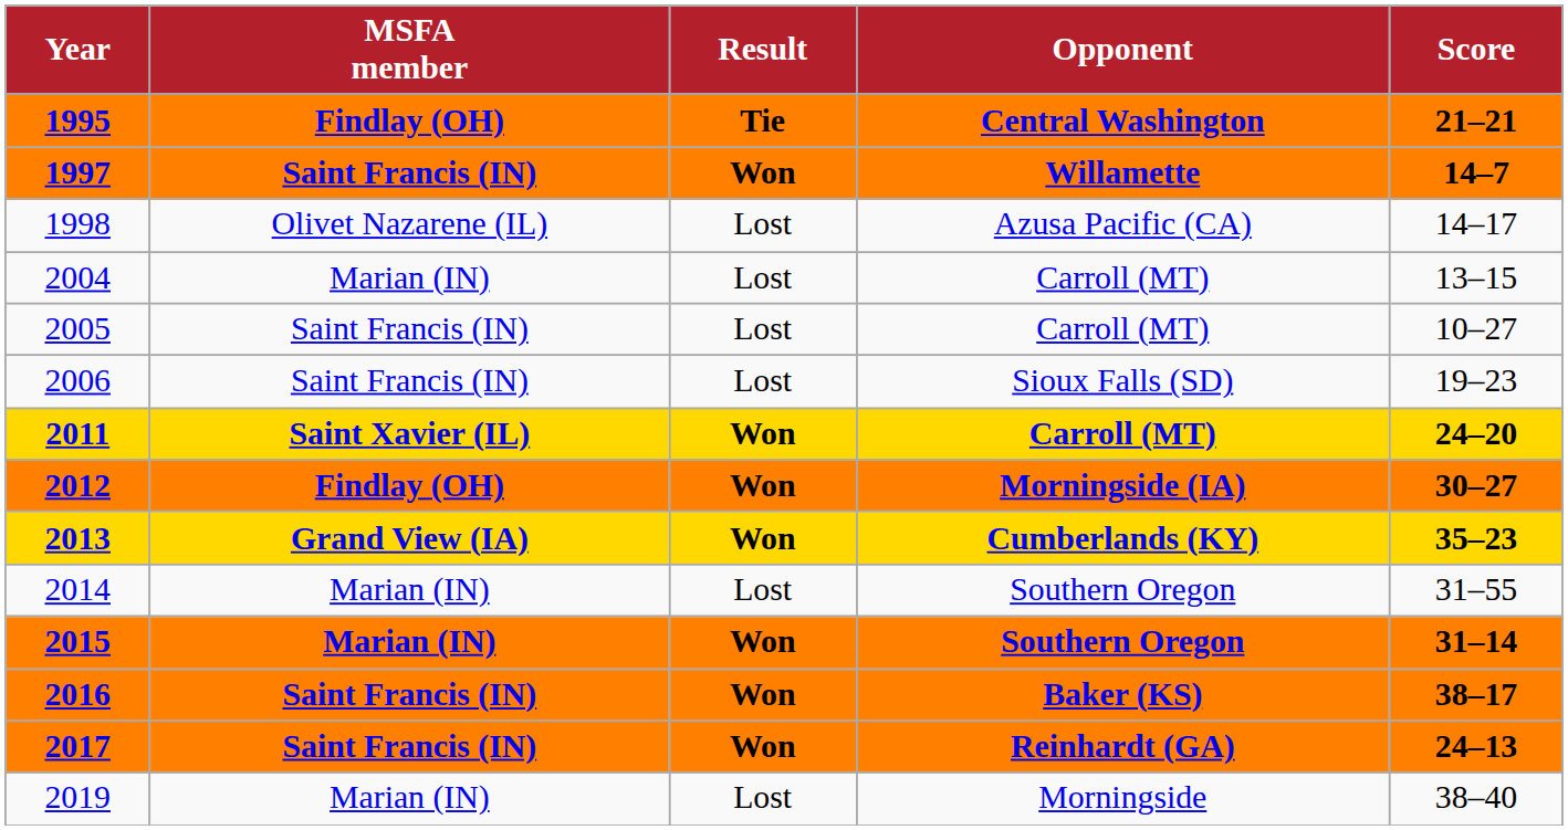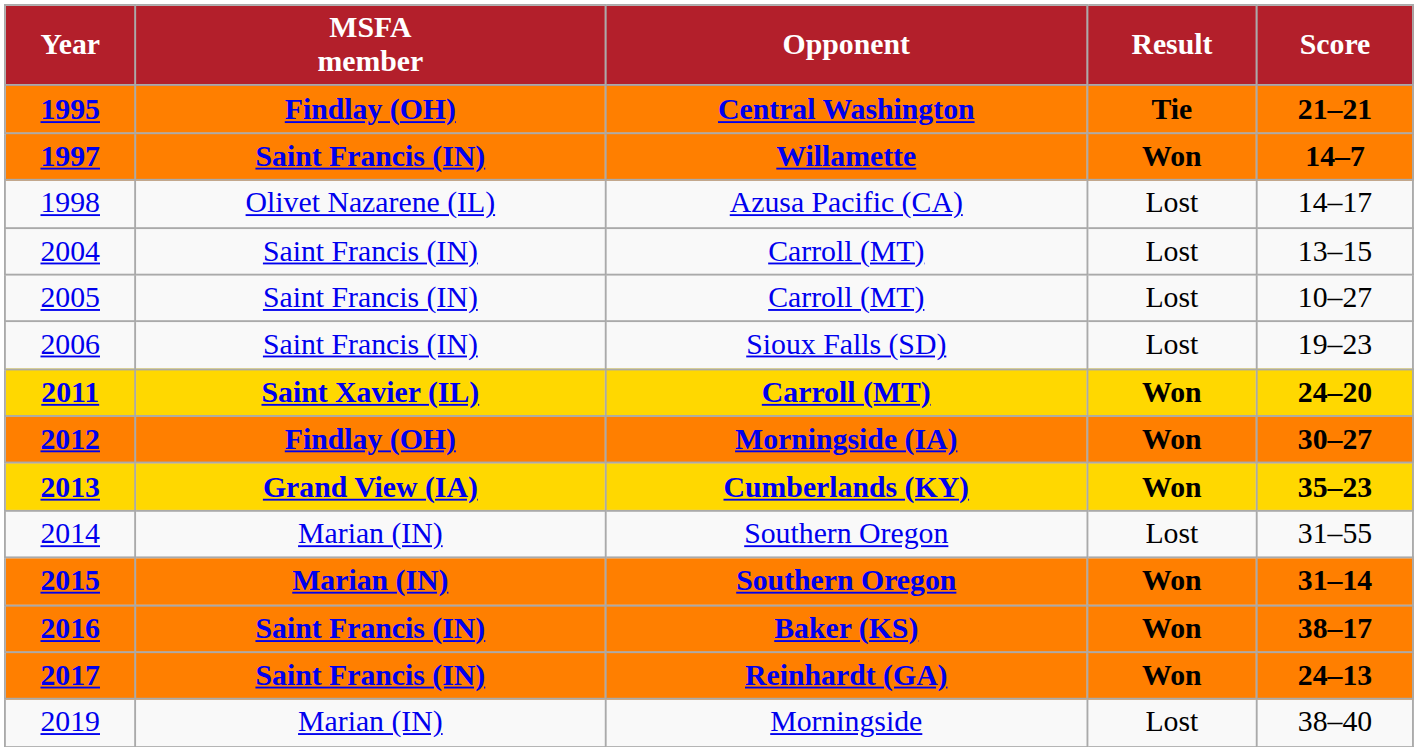columns swapped: Opponent <-> Result
2004 | MSFA member: Marian (IN) -> Saint Francis (IN)
